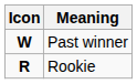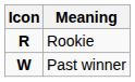rows swapped: Rookie <-> Past winner
